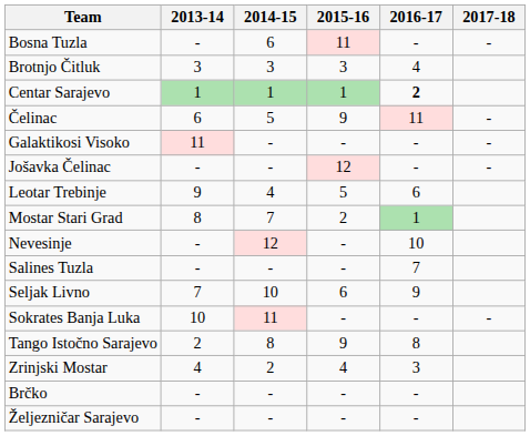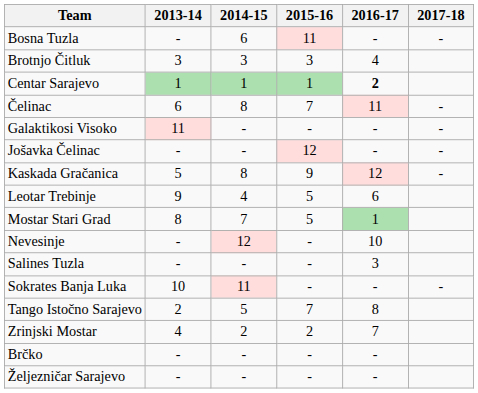Čelinac | 2014-15: 5 -> 8
Čelinac | 2015-16: 9 -> 7
+ row: Kaskada Gračanica | 5 | 8 | 9 | 12 | -
Mostar Stari Grad | 2015-16: 2 -> 5
Salines Tuzla | 2016-17: 7 -> 3
- row: Seljak Livno | 7 | 10 | 6 | 9
Tango Istočno Sarajevo | 2014-15: 8 -> 5
Tango Istočno Sarajevo | 2015-16: 9 -> 7
Zrinjski Mostar | 2015-16: 4 -> 2
Zrinjski Mostar | 2016-17: 3 -> 7
